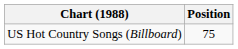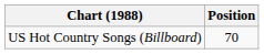US Hot Country Songs (Billboard) | Position: 75 -> 70
